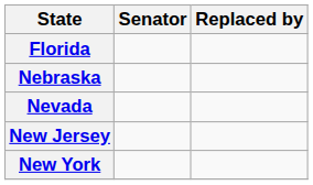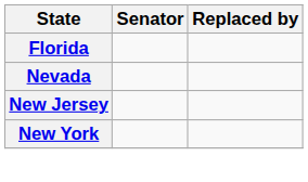- row: Nebraska
